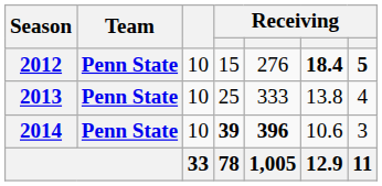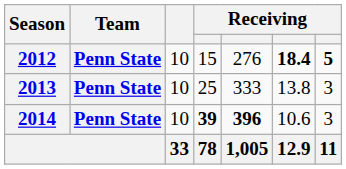2013 | column 7: 4 -> 3
